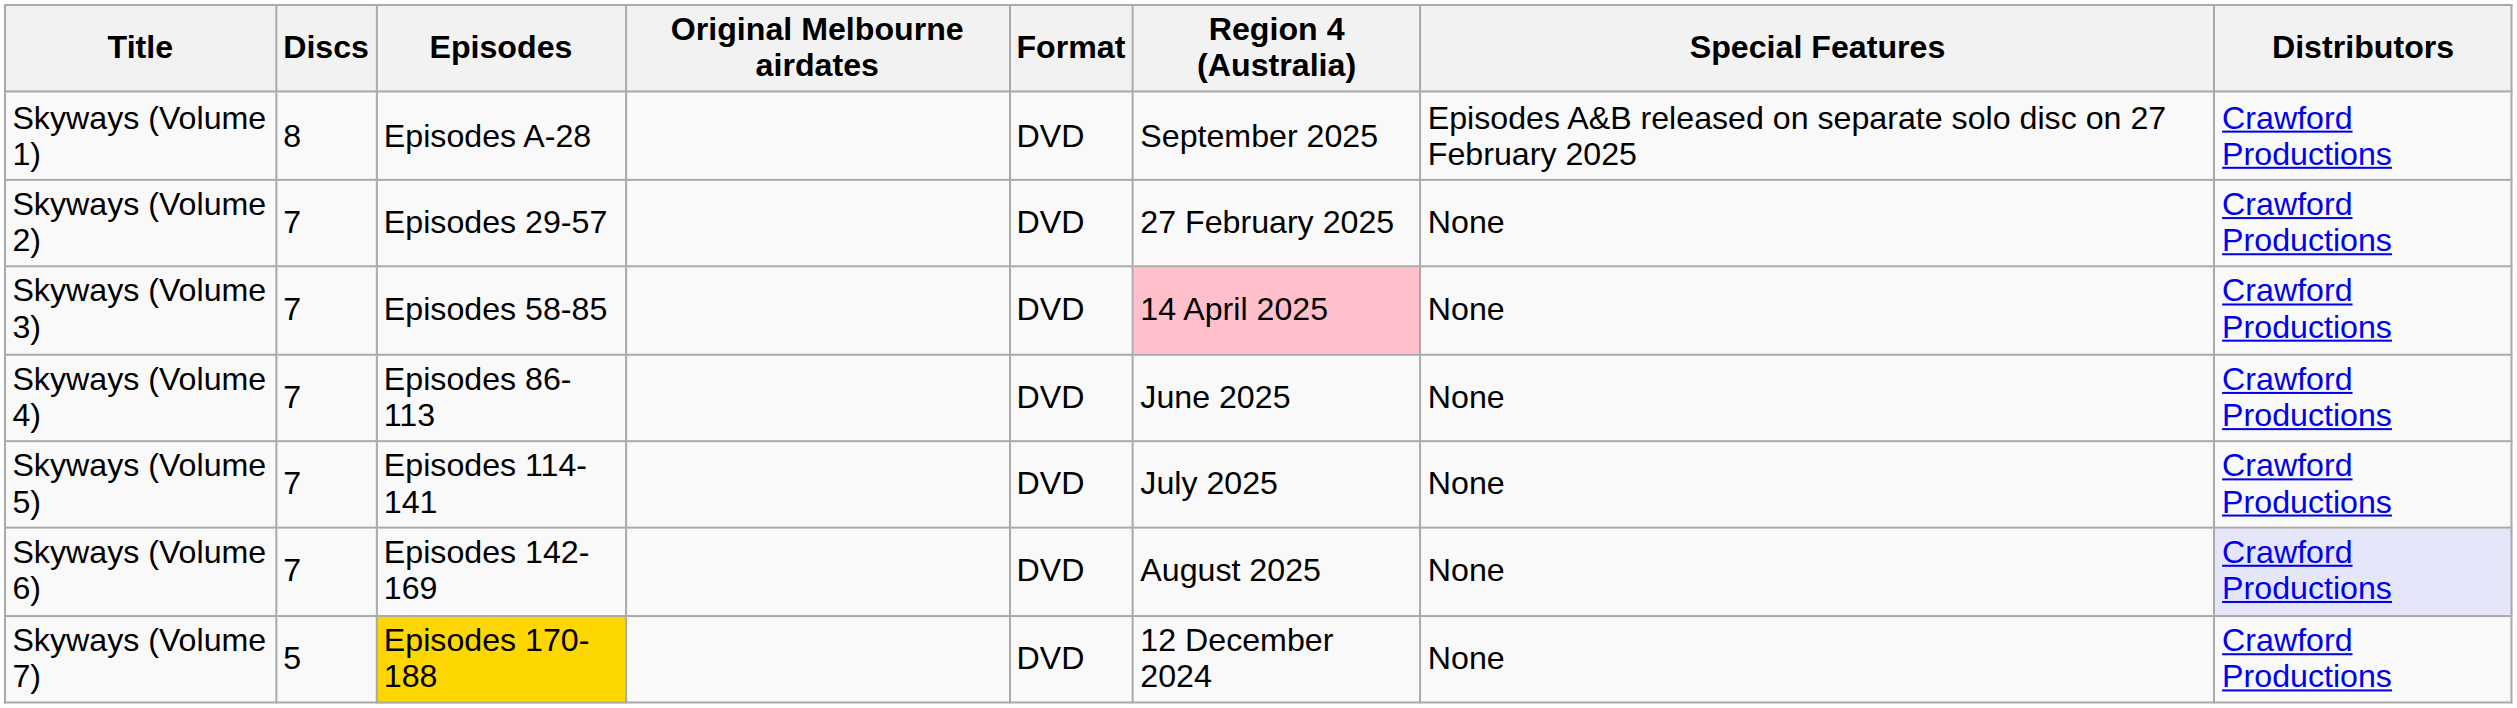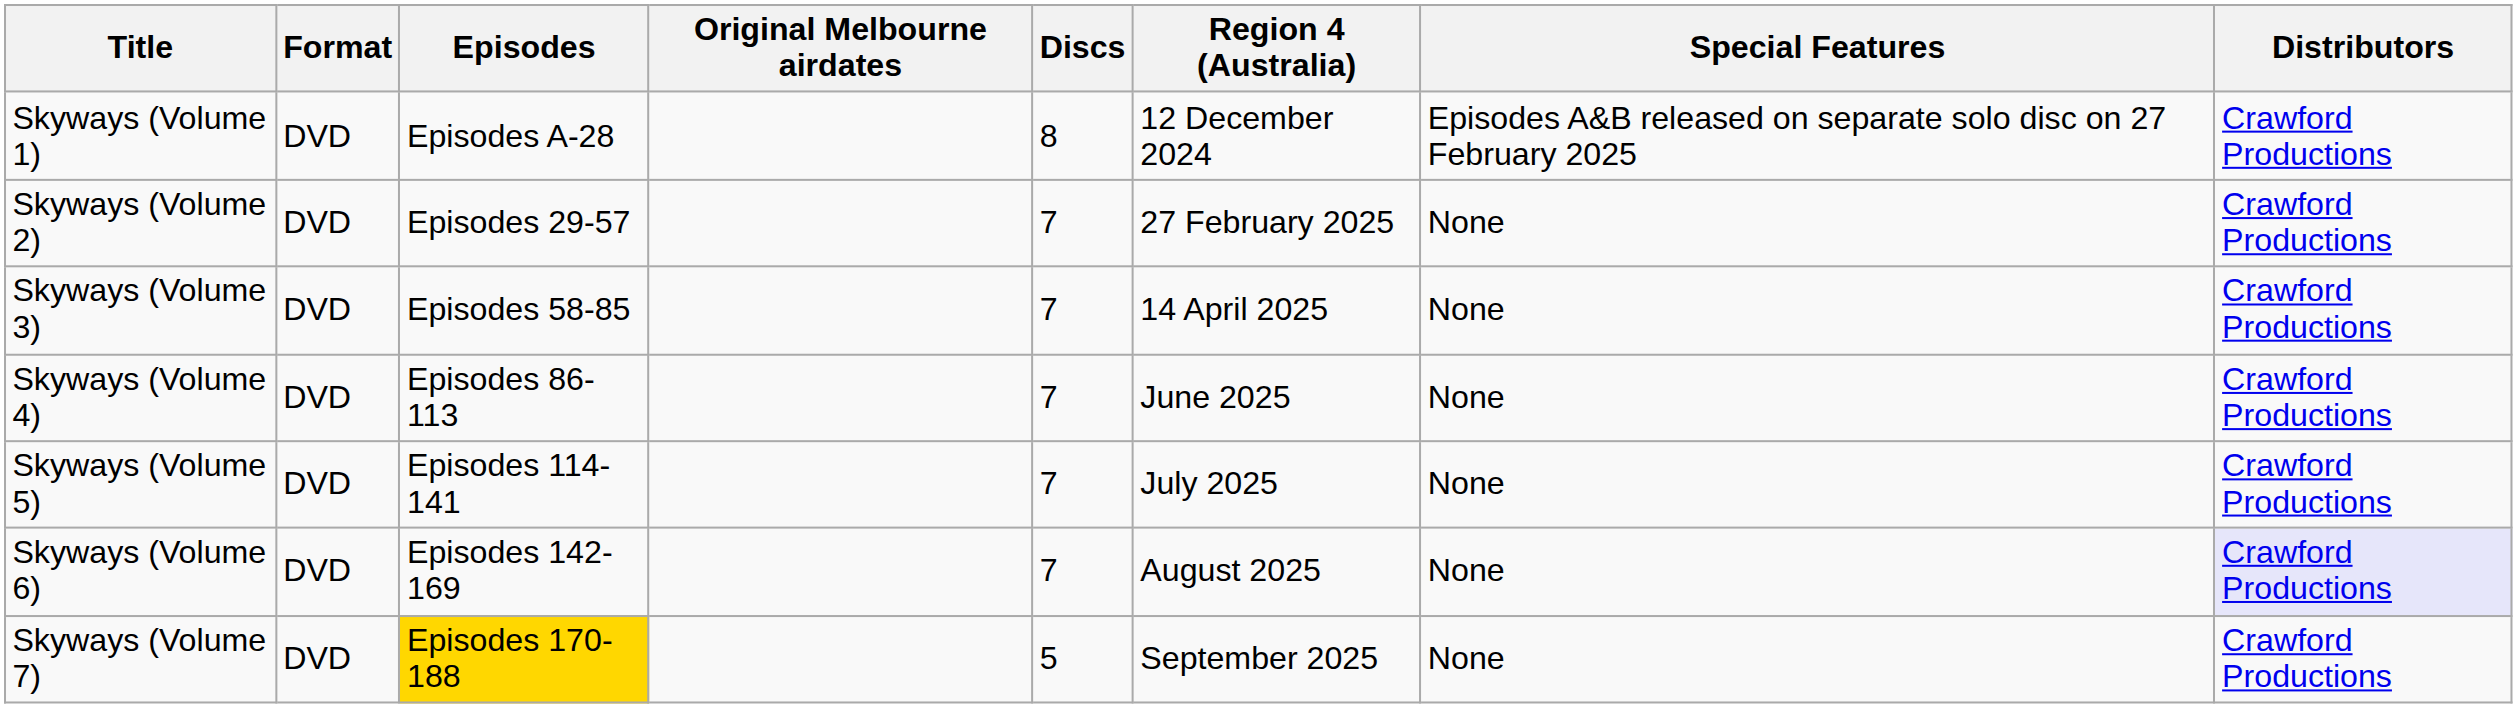columns swapped: Format <-> Discs
Skyways (Volume 1) | Region 4 (Australia): September 2025 -> 12 December 2024
Skyways (Volume 3) | Region 4 (Australia): pink background -> no background
Skyways (Volume 7) | Region 4 (Australia): 12 December 2024 -> September 2025
